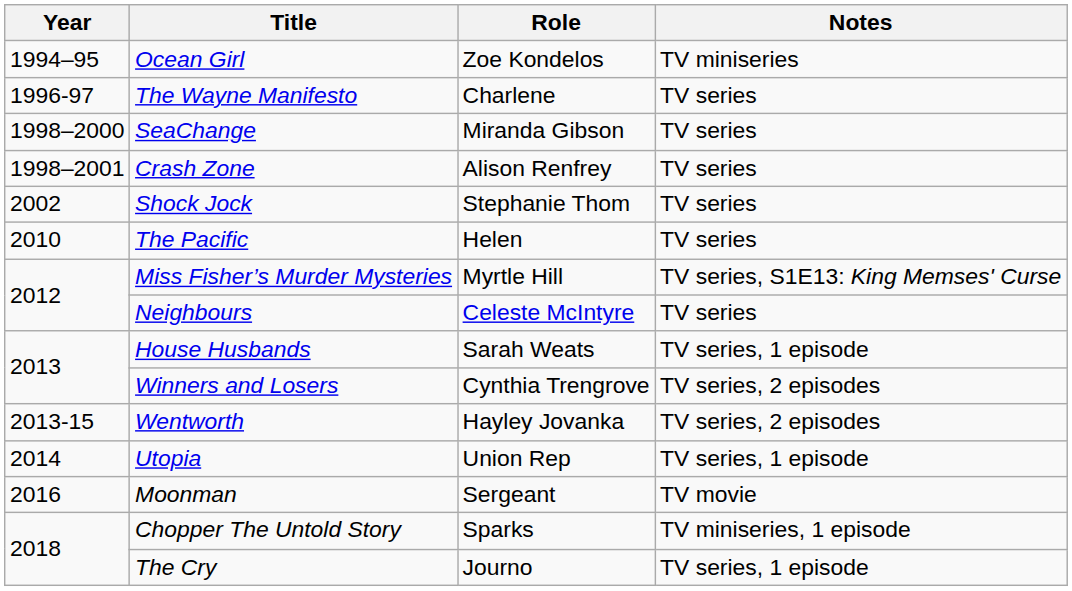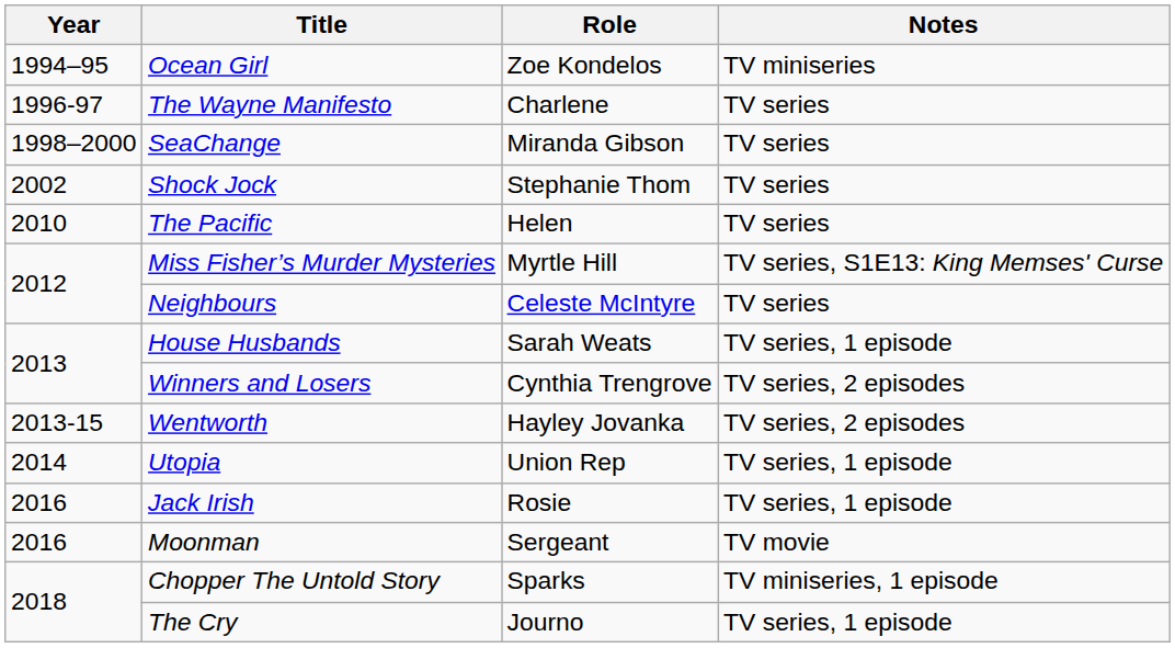- row: 1998–2001 | Crash Zone | Alison Renfrey | TV series
+ row: 2016 | Jack Irish | Rosie | TV series, 1 episode
